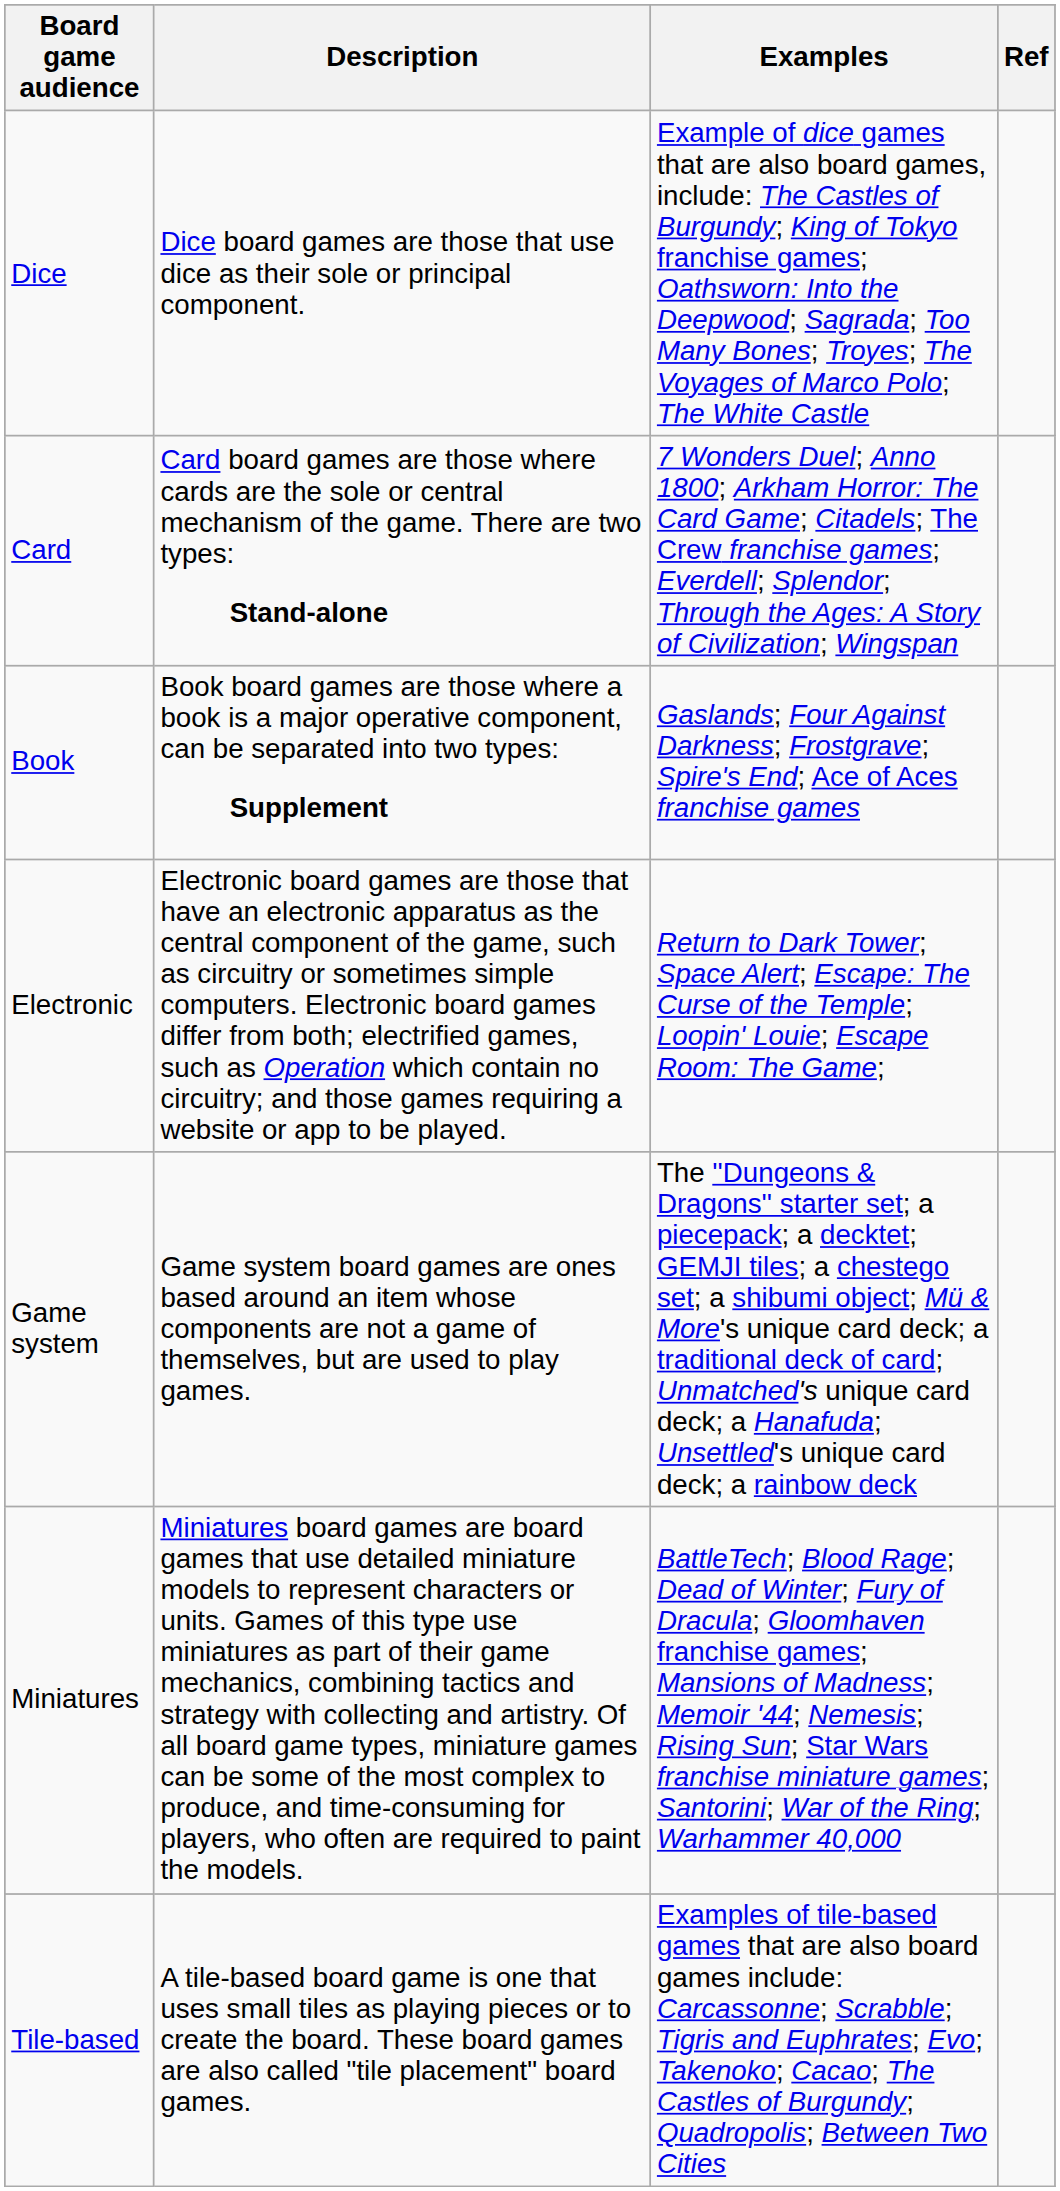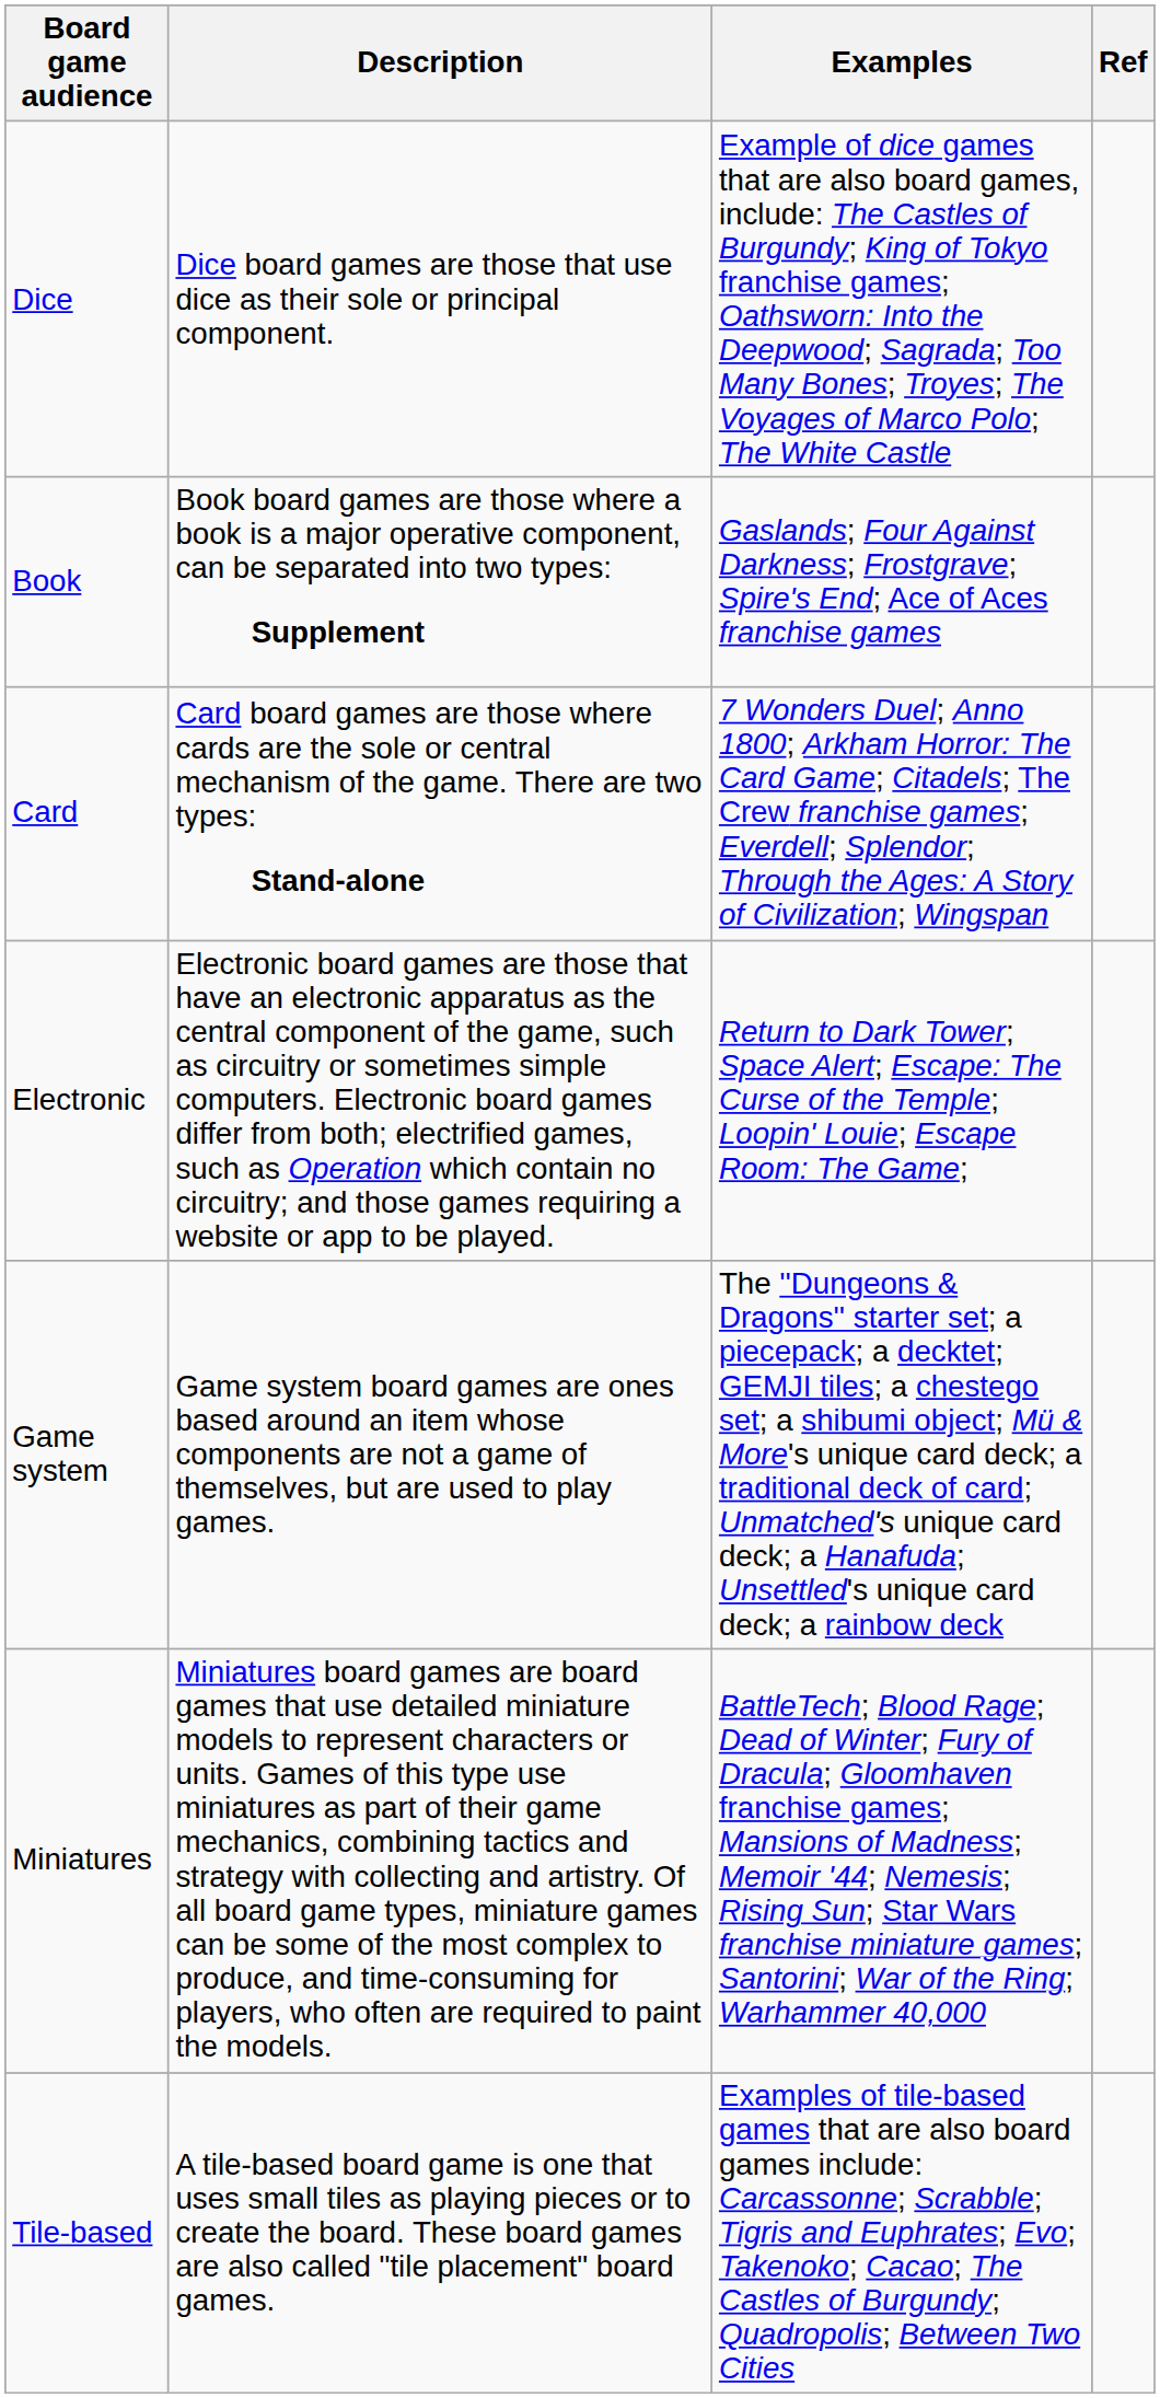rows swapped: Book <-> Card
